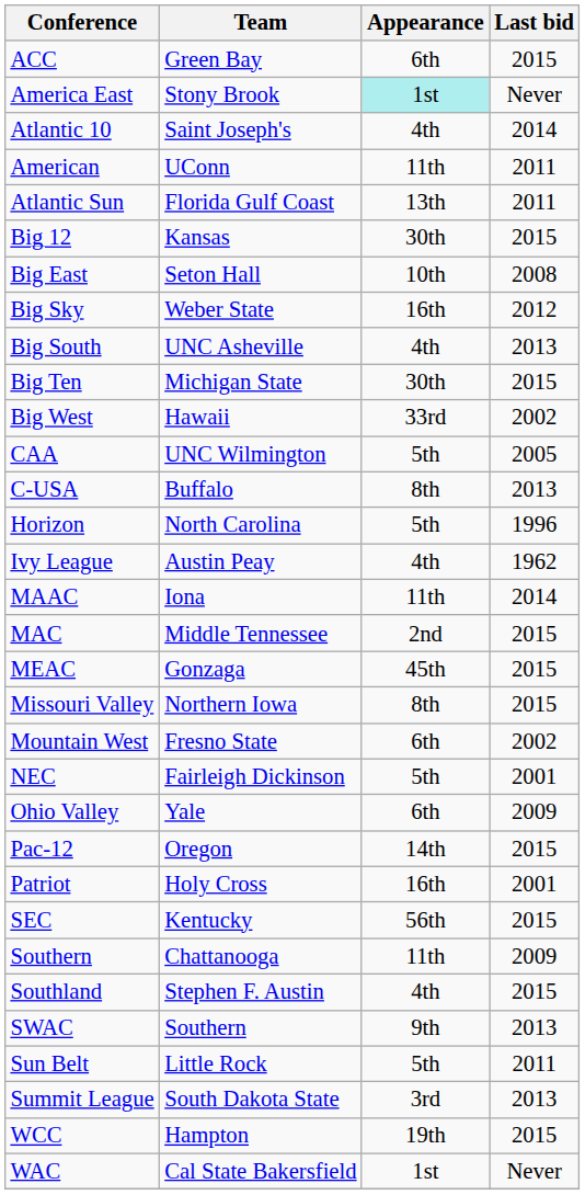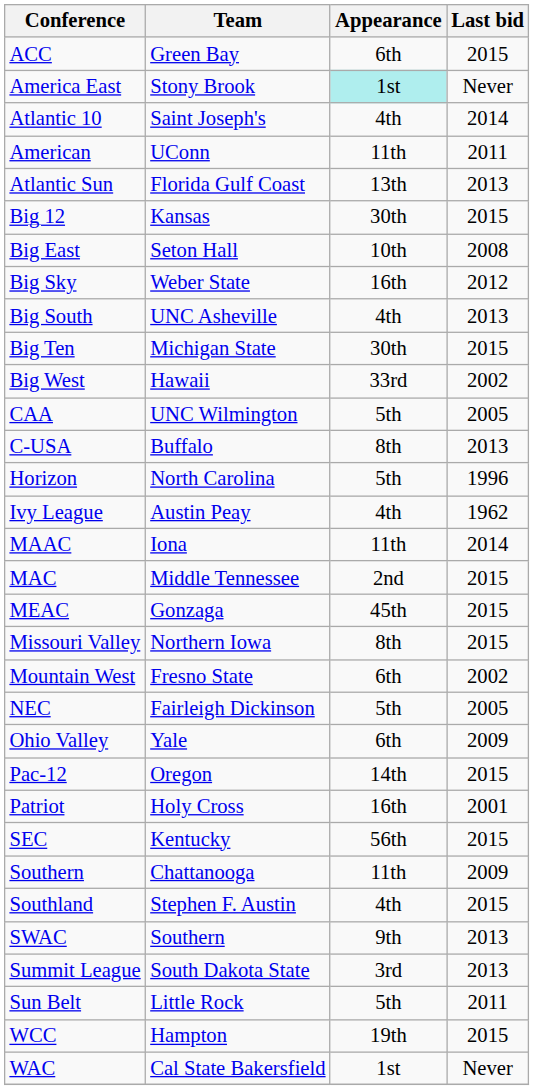Atlantic Sun | Last bid: 2011 -> 2013
NEC | Last bid: 2001 -> 2005
rows swapped: Summit League <-> Sun Belt
